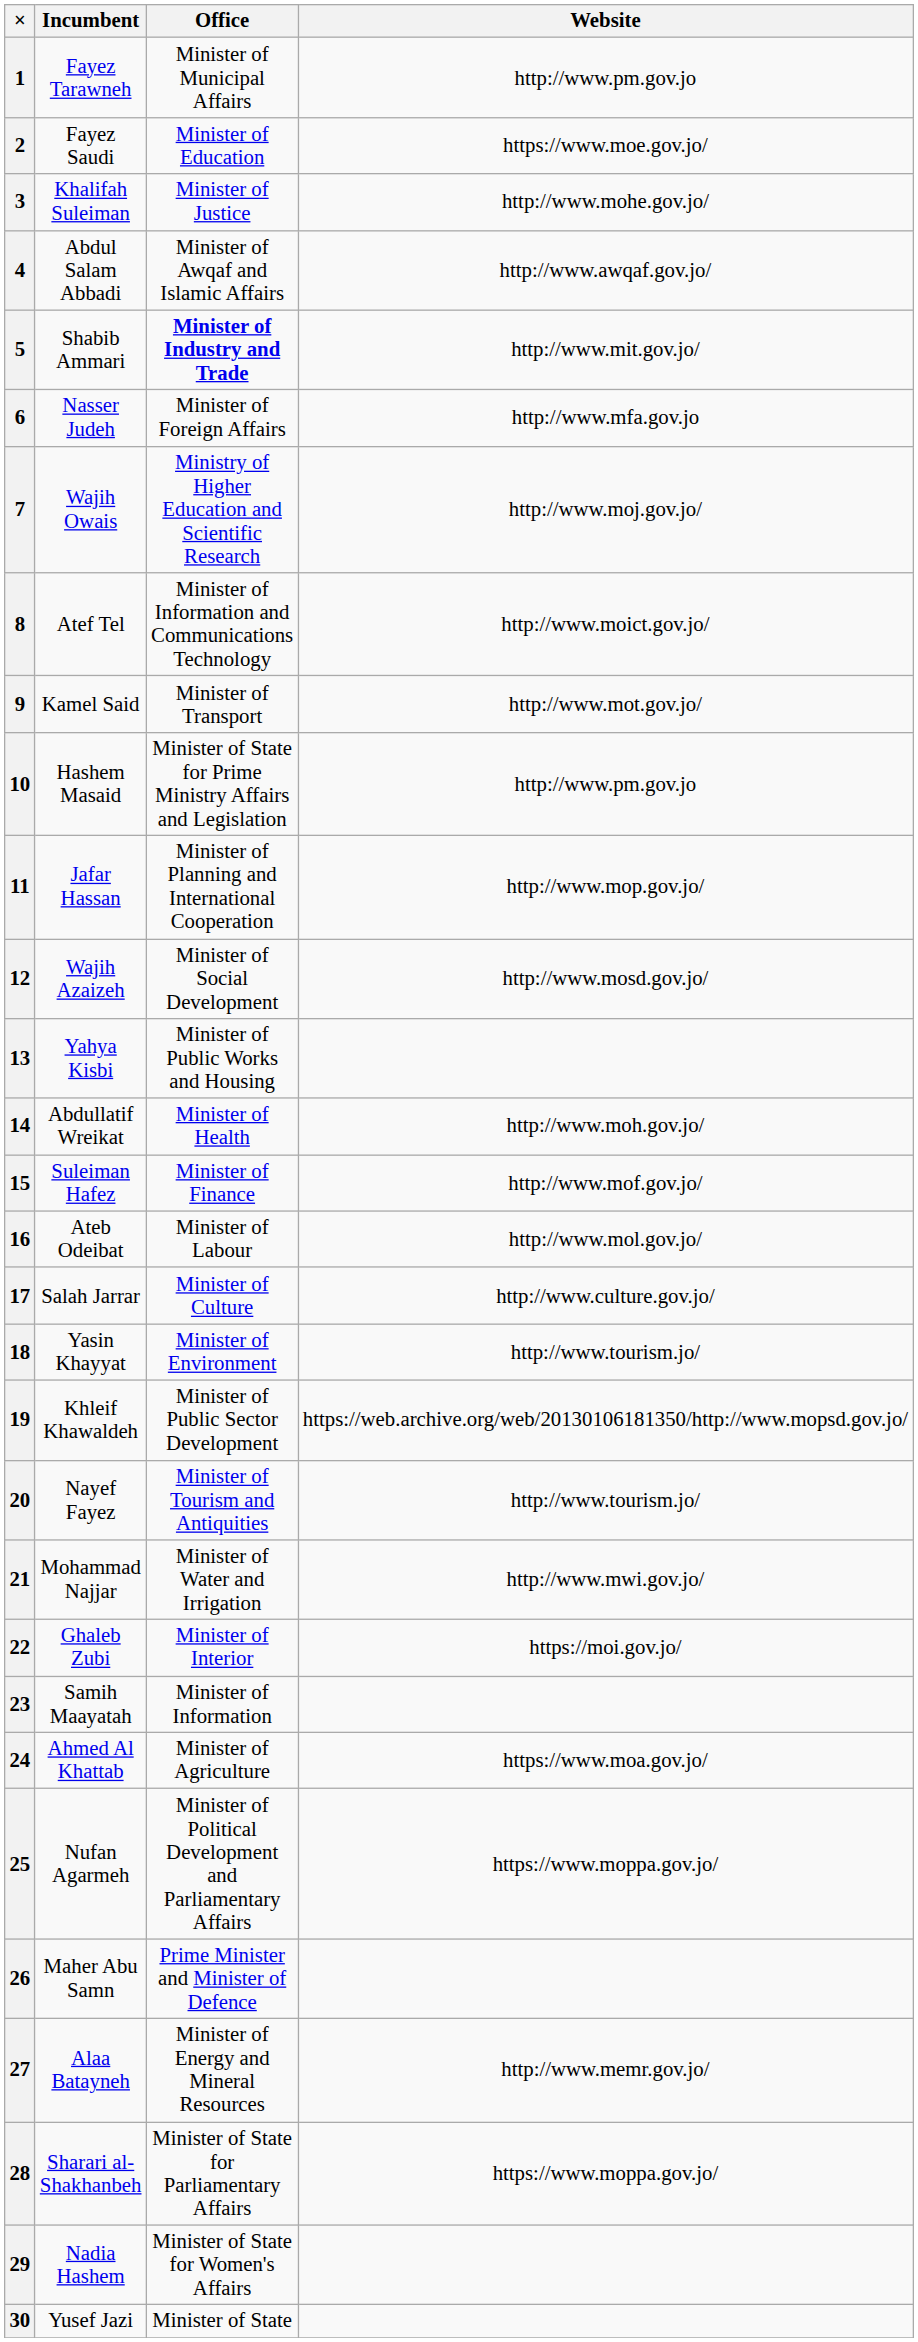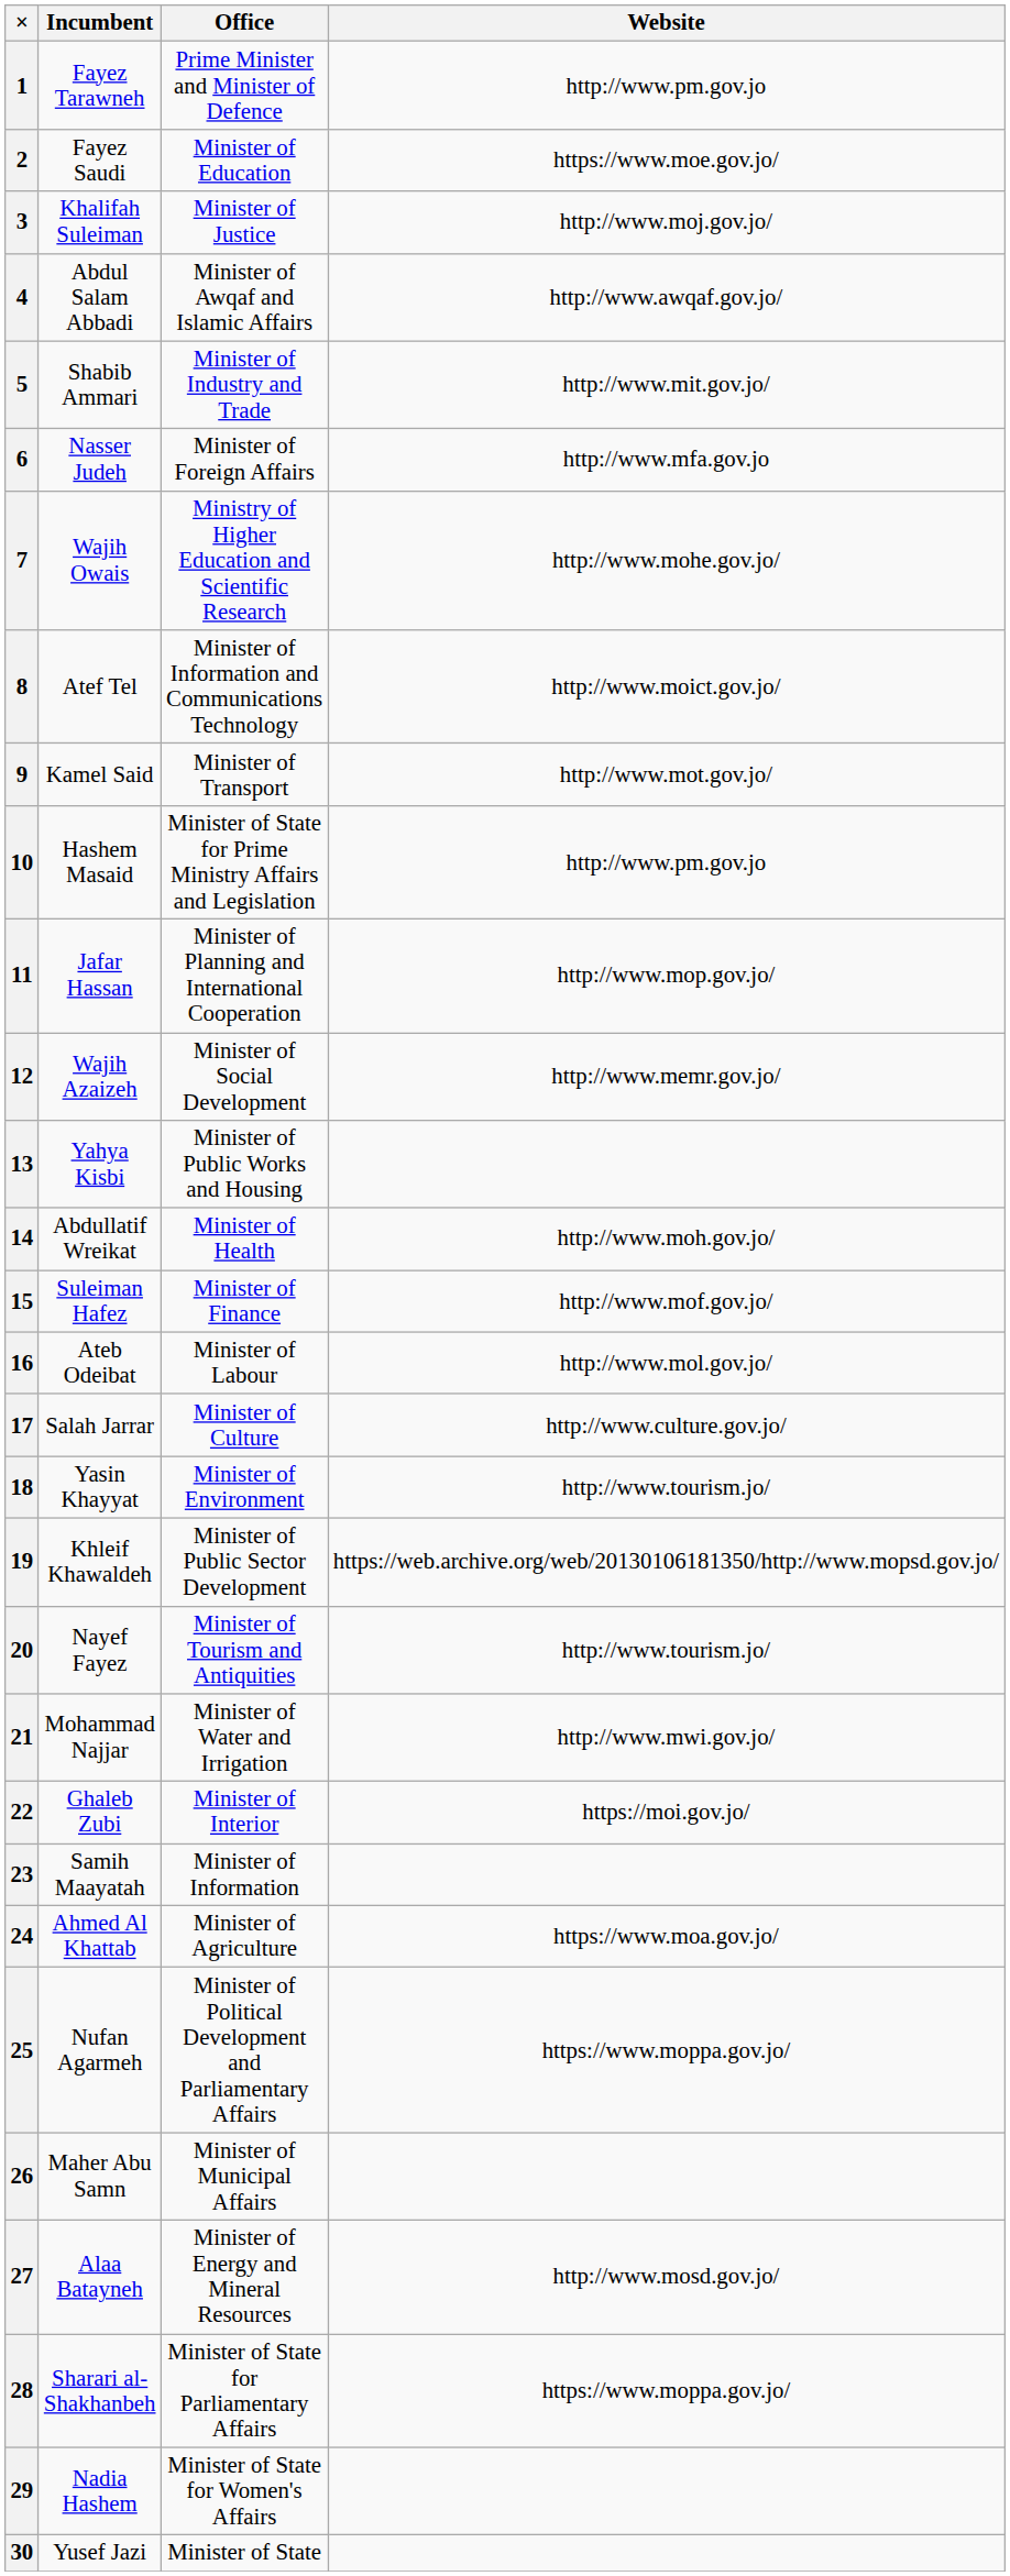1 | Office: Minister of Municipal Affairs -> Prime Minister and Minister of Defence
3 | Website: http://www.mohe.gov.jo/ -> http://www.moj.gov.jo/
5 | Office: bold -> normal
7 | Website: http://www.moj.gov.jo/ -> http://www.mohe.gov.jo/
12 | Website: http://www.mosd.gov.jo/ -> http://www.memr.gov.jo/
26 | Office: Prime Minister and Minister of Defence -> Minister of Municipal Affairs
27 | Website: http://www.memr.gov.jo/ -> http://www.mosd.gov.jo/
